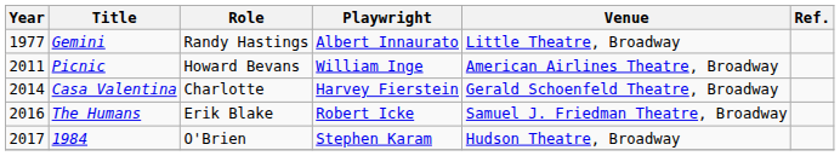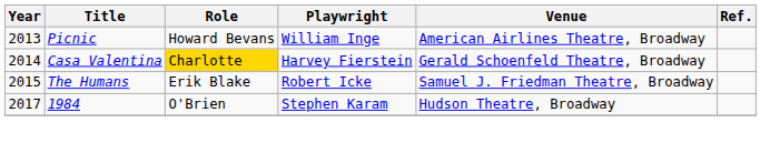- row: 1977 | Gemini | Randy Hastings | Albert Innaurato | Little Theatre, Broadway
Picnic | Year: 2011 -> 2013
Casa Valentina | Role: no background -> gold background
The Humans | Year: 2016 -> 2015
